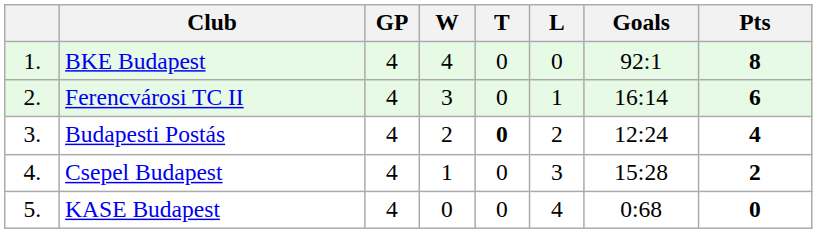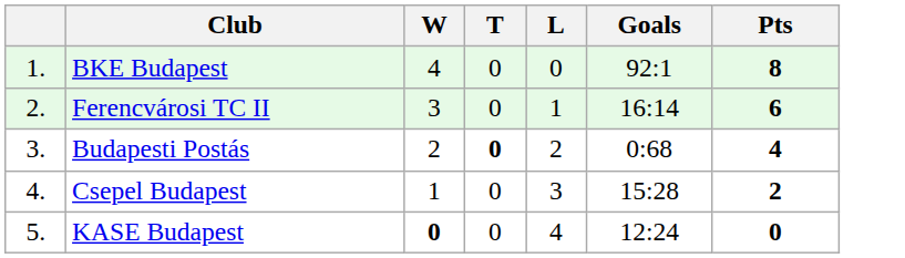- column: GP | 4 | 4 | 4 | 4 | 4
Budapesti Postás | Goals: 12:24 -> 0:68
KASE Budapest | W: normal -> bold
KASE Budapest | Goals: 0:68 -> 12:24
